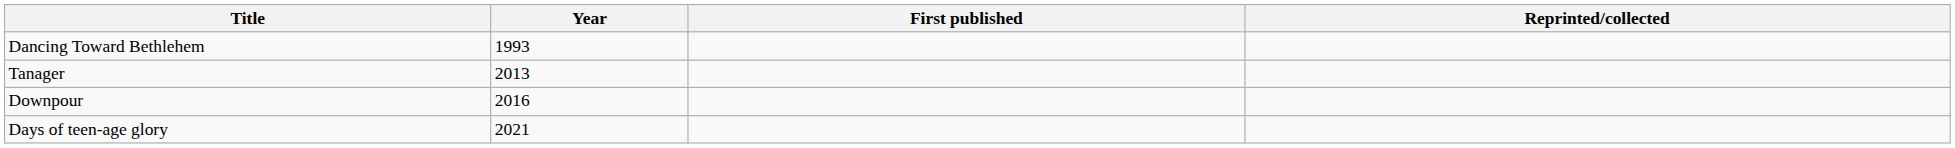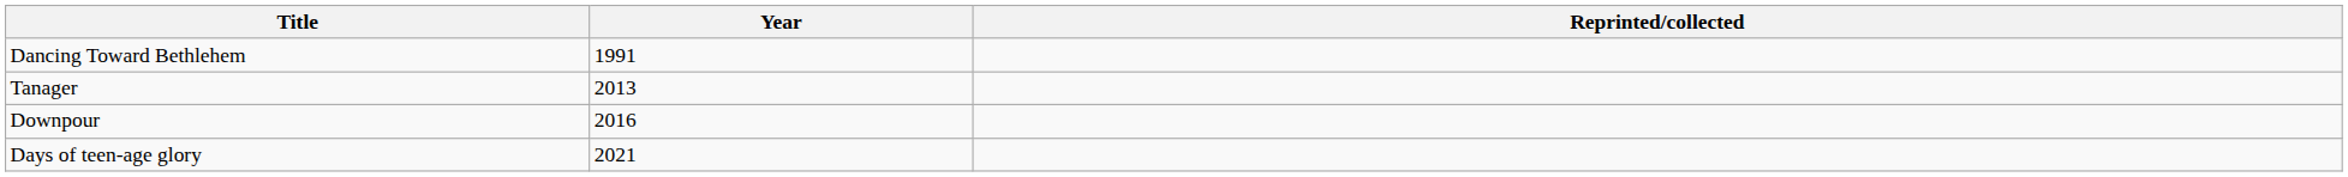- column: First published
Dancing Toward Bethlehem | Year: 1993 -> 1991
